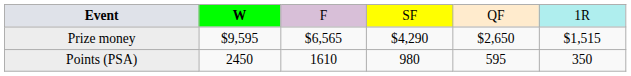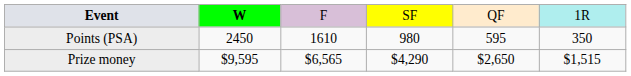rows swapped: Points (PSA) <-> Prize money
